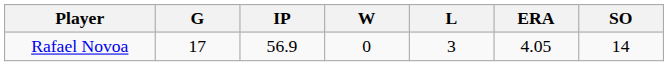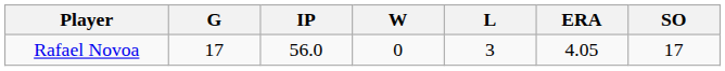Rafael Novoa | IP: 56.9 -> 56.0
Rafael Novoa | SO: 14 -> 17
